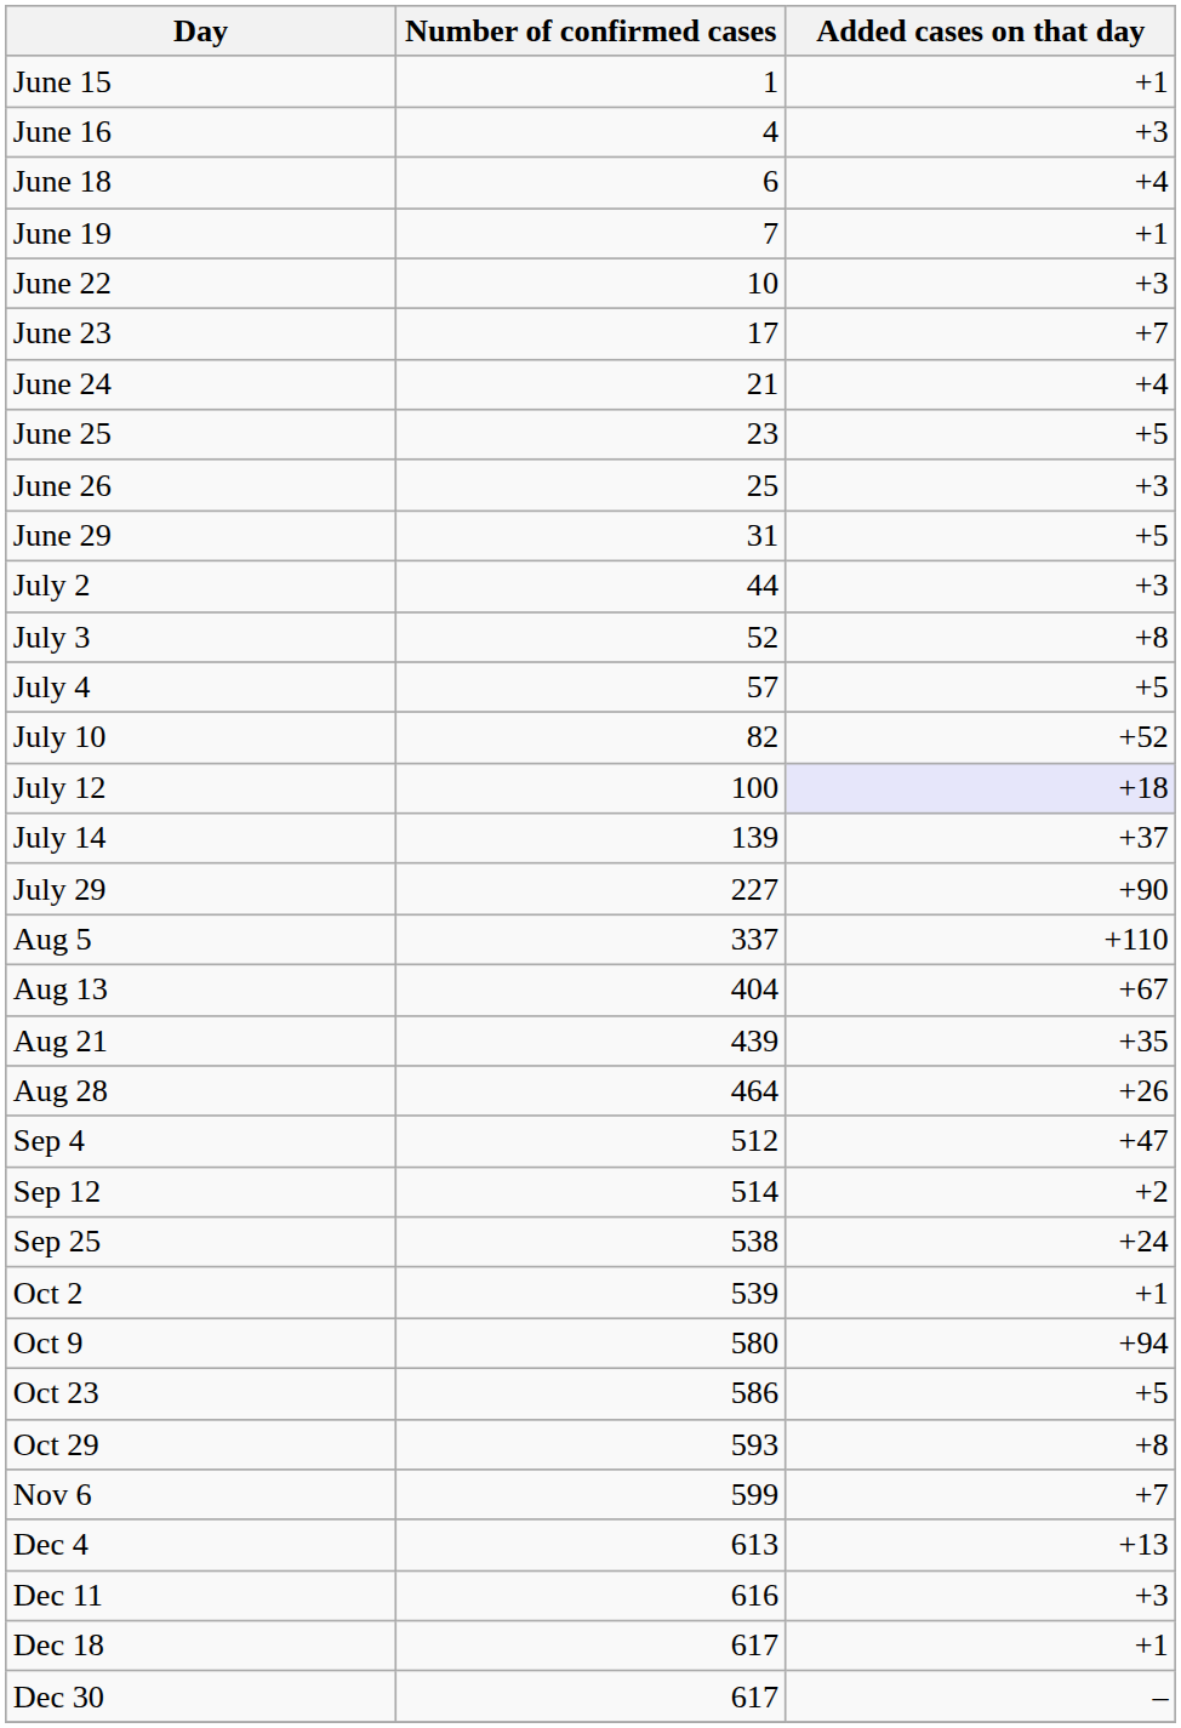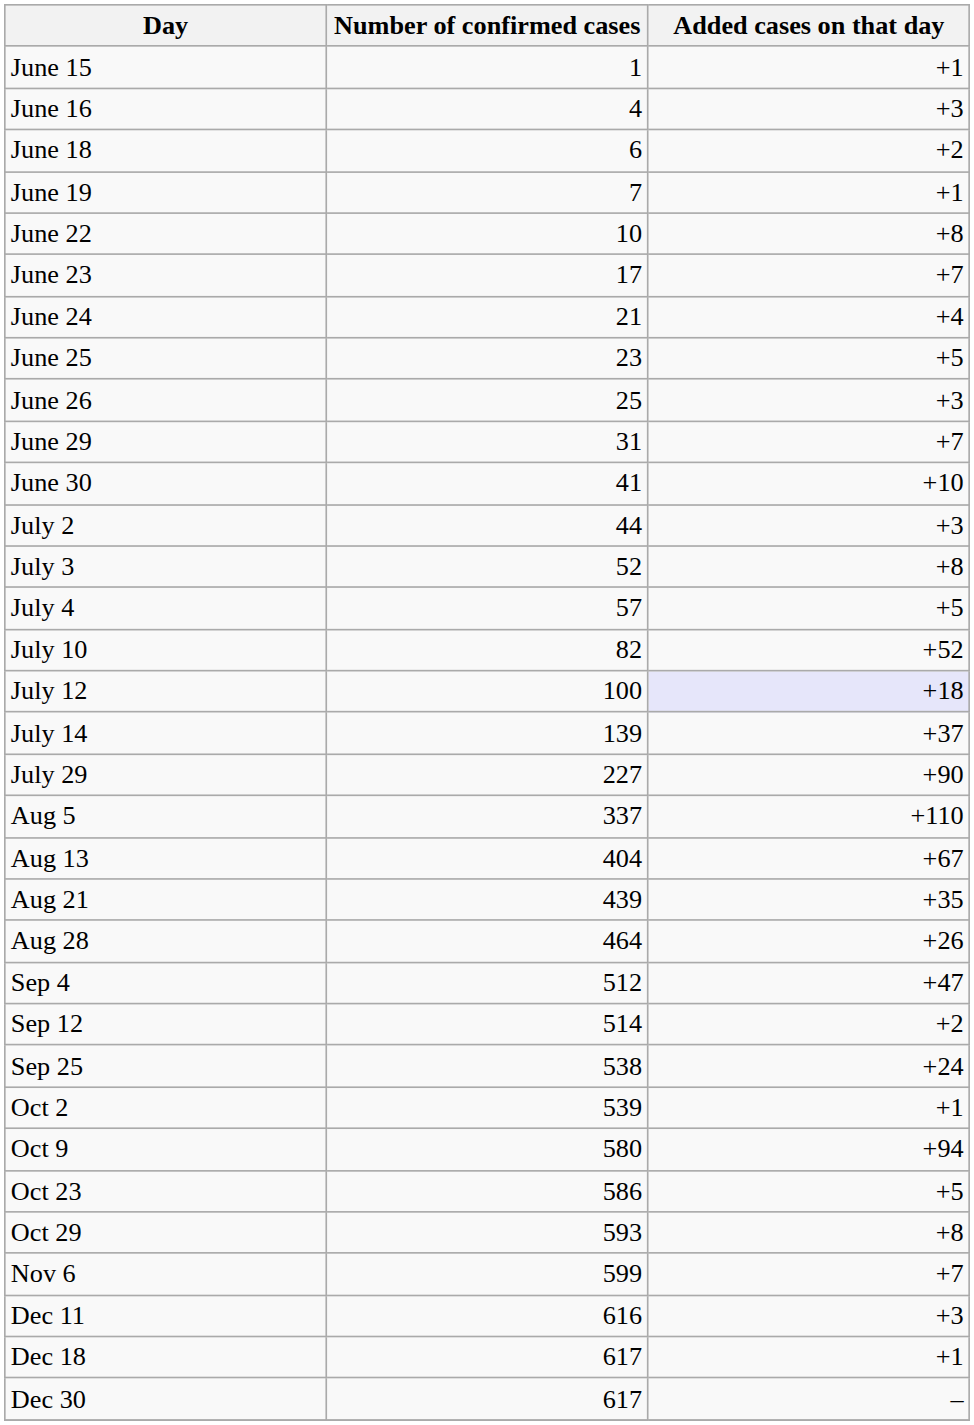June 18 | Added cases on that day: +4 -> +2
June 22 | Added cases on that day: +3 -> +8
June 29 | Added cases on that day: +5 -> +7
+ row: June 30 | 41 | +10
- row: Dec 4 | 613 | +13
